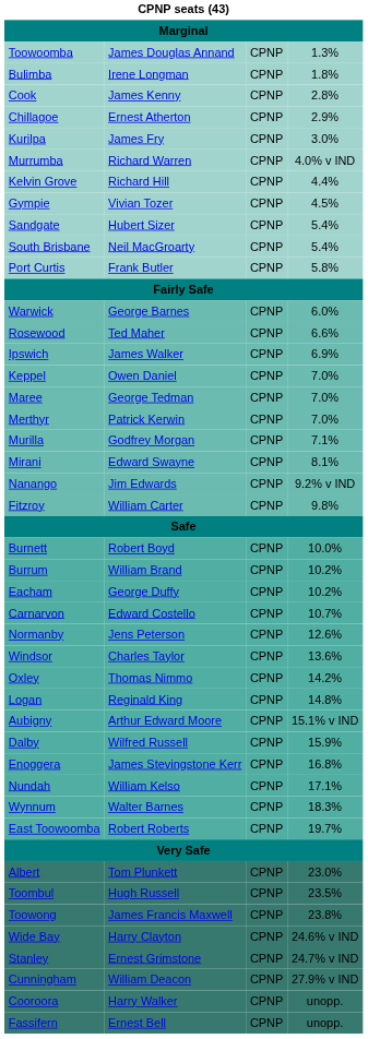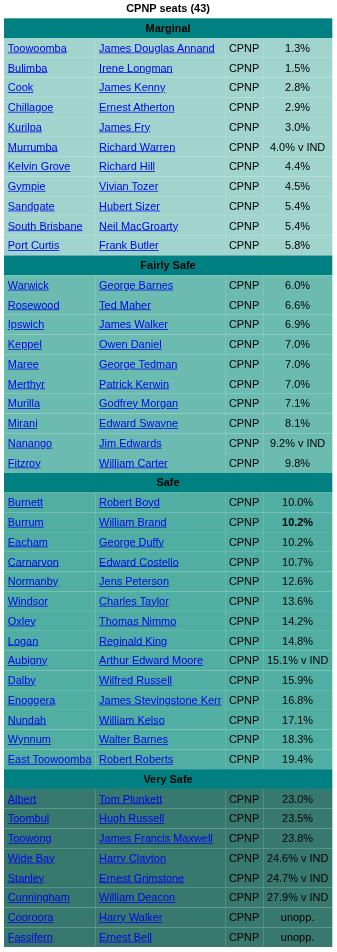Bulimba | column 4: 1.8% -> 1.5%
Burrum | column 4: normal -> bold
East Toowoomba | column 4: 19.7% -> 19.4%
